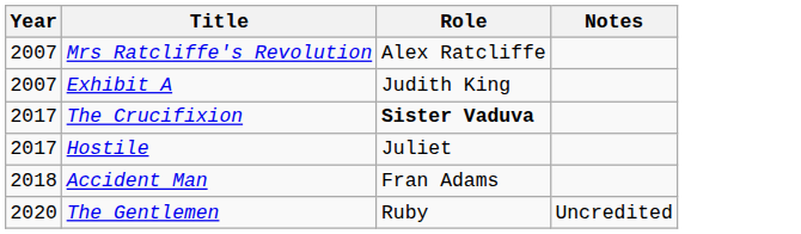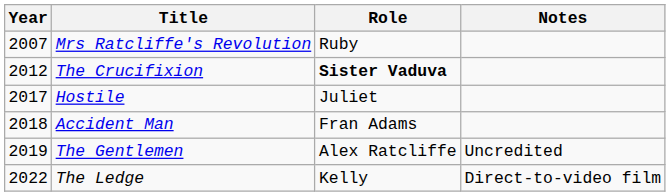Mrs Ratcliffe's Revolution | Role: Alex Ratcliffe -> Ruby
- row: 2007 | Exhibit A | Judith King
The Crucifixion | Year: 2017 -> 2012
The Gentlemen | Year: 2020 -> 2019
The Gentlemen | Role: Ruby -> Alex Ratcliffe
+ row: 2022 | The Ledge | Kelly | Direct-to-video film
